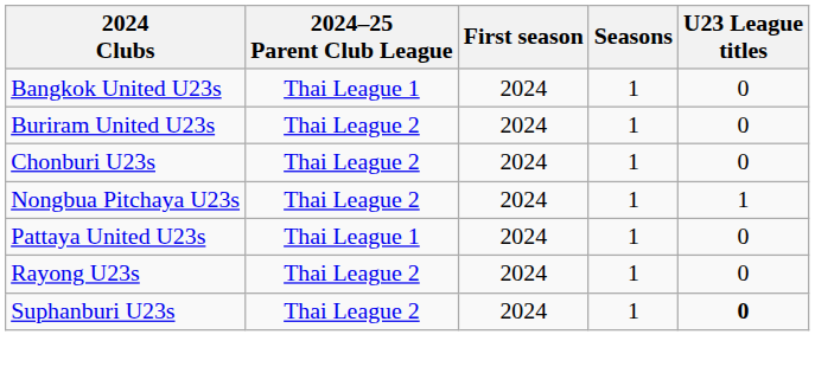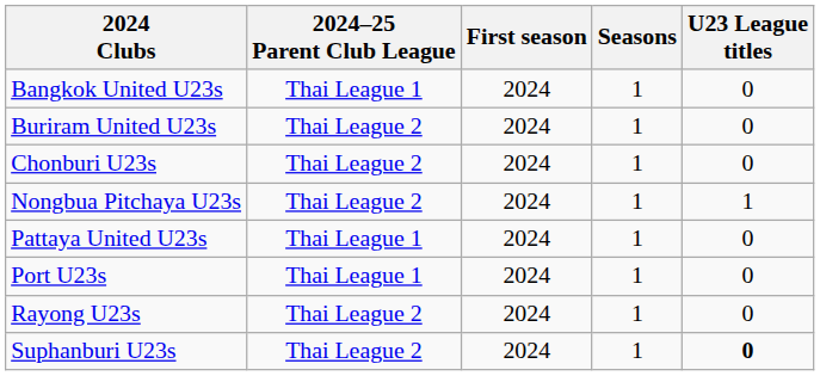+ row: Port U23s | Thai League 1 | 2024 | 1 | 0
